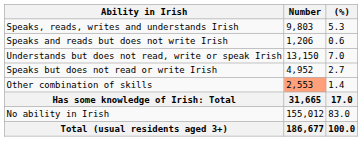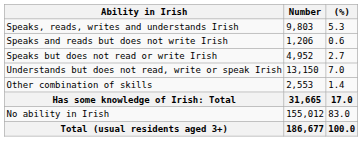rows swapped: Speaks but does not read or write Irish <-> Understands but does not read, write or speak Irish
Other combination of skills | Number: lightsalmon background -> no background
